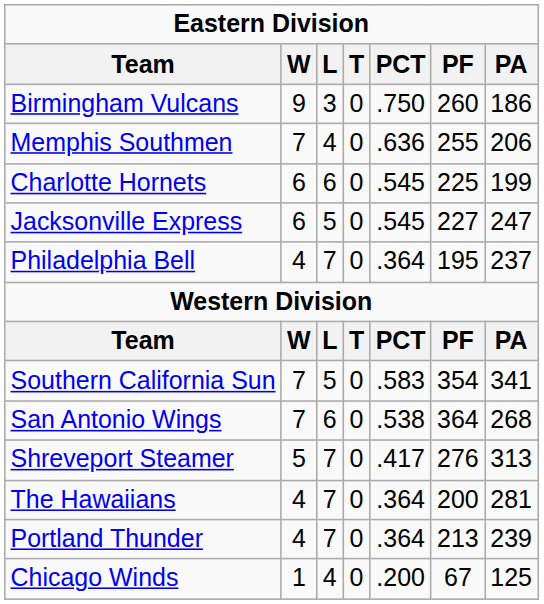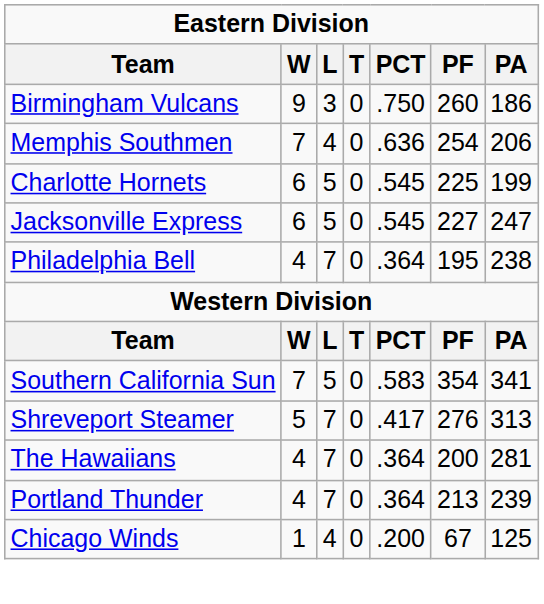Memphis Southmen | PF: 255 -> 254
Charlotte Hornets | L: 6 -> 5
Philadelphia Bell | PA: 237 -> 238
- row: San Antonio Wings | 7 | 6 | 0 | .538 | 364 | 268
